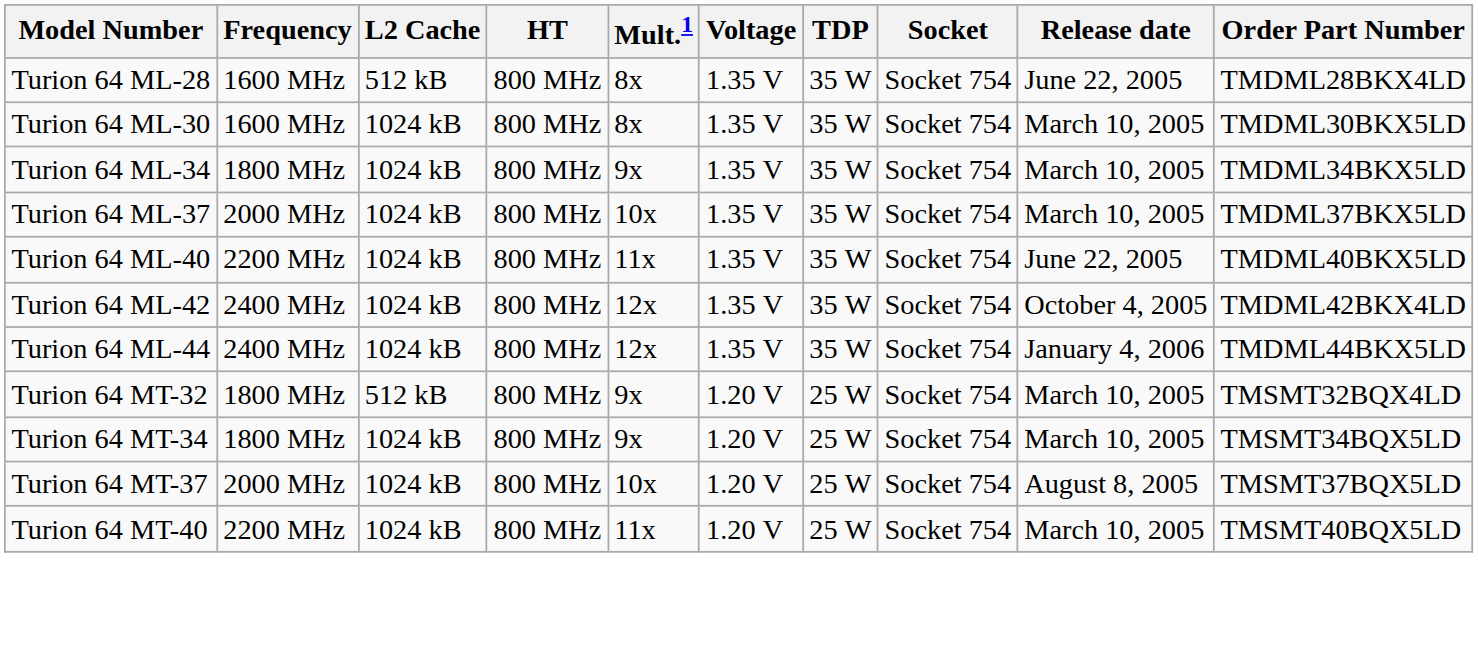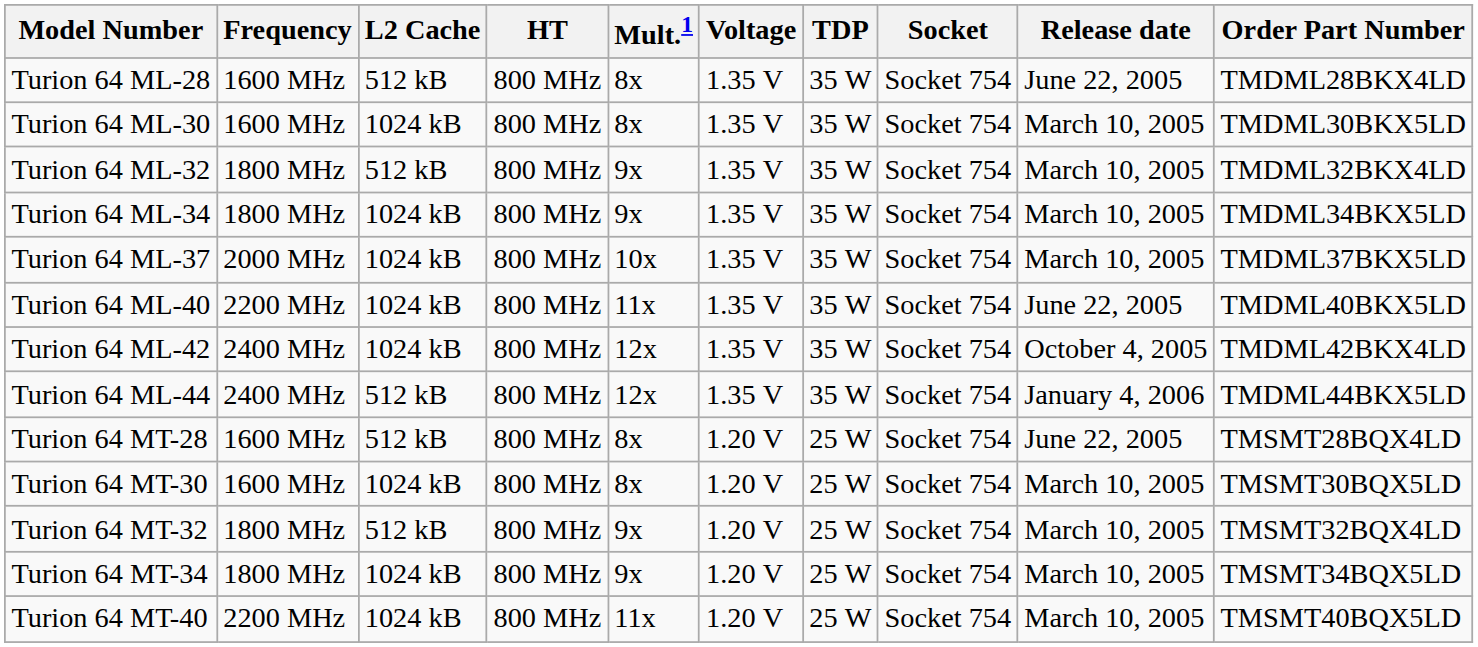+ row: Turion 64 ML-32 | 1800 MHz | 512 kB | 800 MHz | 9x | 1.35 V | 35 W | Socket 754 | March 10, 2005 | TMDML32BKX4LD
Turion 64 ML-44 | L2 Cache: 1024 kB -> 512 kB
+ row: Turion 64 MT-28 | 1600 MHz | 512 kB | 800 MHz | 8x | 1.20 V | 25 W | Socket 754 | June 22, 2005 | TMSMT28BQX4LD
+ row: Turion 64 MT-30 | 1600 MHz | 1024 kB | 800 MHz | 8x | 1.20 V | 25 W | Socket 754 | March 10, 2005 | TMSMT30BQX5LD
- row: Turion 64 MT-37 | 2000 MHz | 1024 kB | 800 MHz | 10x | 1.20 V | 25 W | Socket 754 | August 8, 2005 | TMSMT37BQX5LD
